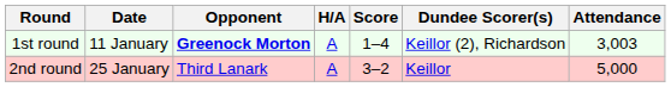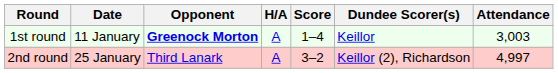1st round | Dundee Scorer(s): Keillor (2), Richardson -> Keillor
2nd round | Dundee Scorer(s): Keillor -> Keillor (2), Richardson
2nd round | Attendance: 5,000 -> 4,997
